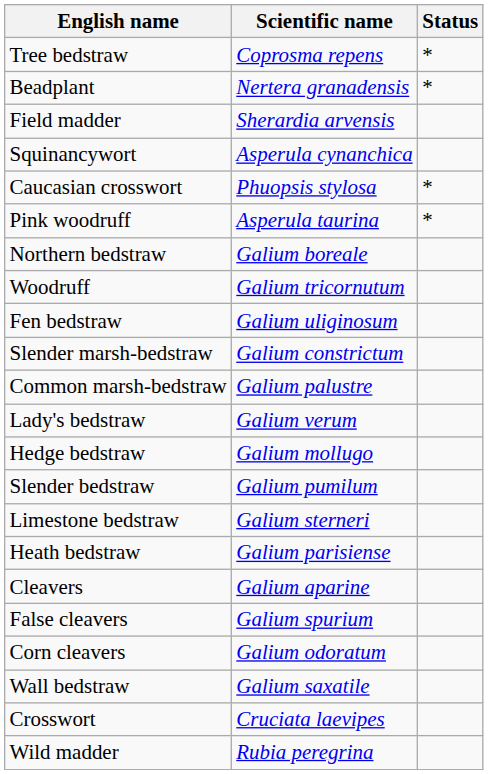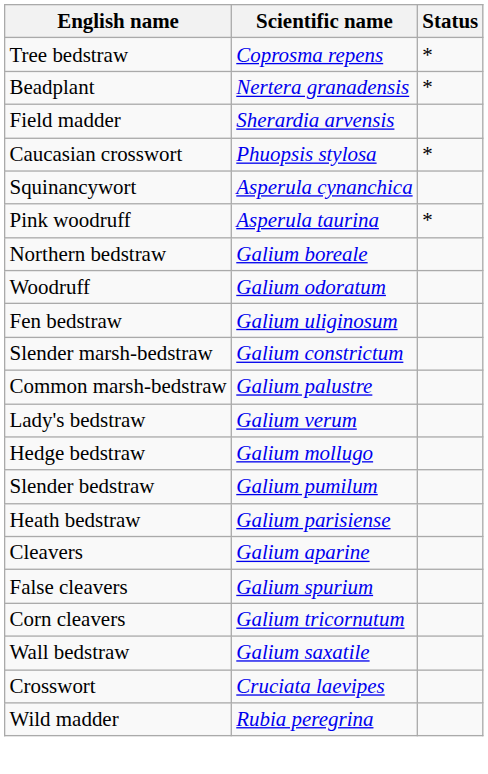rows swapped: Caucasian crosswort <-> Squinancywort
Woodruff | Scientific name: Galium tricornutum -> Galium odoratum
- row: Limestone bedstraw | Galium sterneri
Corn cleavers | Scientific name: Galium odoratum -> Galium tricornutum
